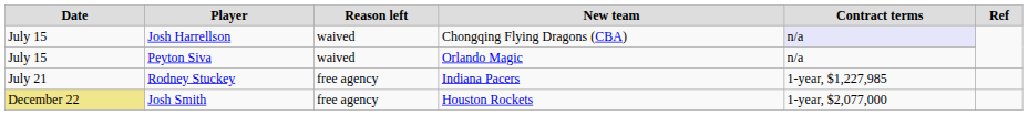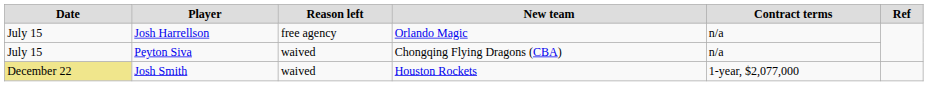Josh Harrellson | Reason left: waived -> free agency
Josh Harrellson | New team: Chongqing Flying Dragons (CBA) -> Orlando Magic
Josh Harrellson | Contract terms: lavender background -> no background
Peyton Siva | New team: Orlando Magic -> Chongqing Flying Dragons (CBA)
- row: July 21 | Rodney Stuckey | free agency | Indiana Pacers | 1-year, $1,227,985
Josh Smith | Reason left: free agency -> waived
